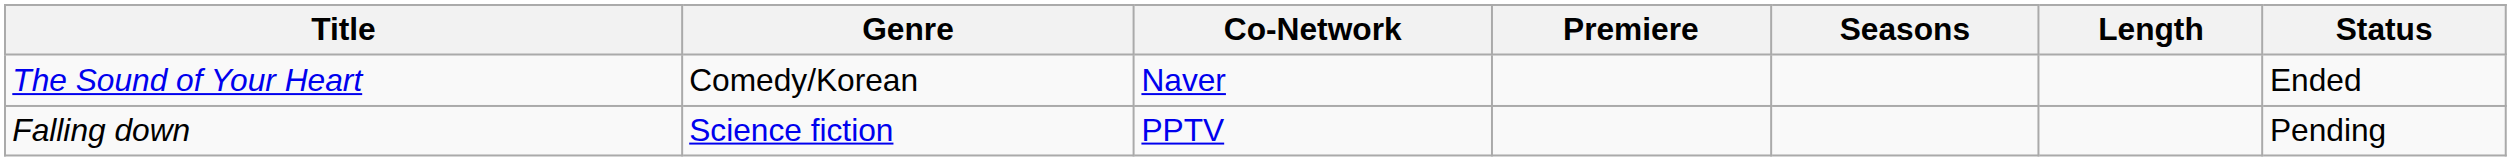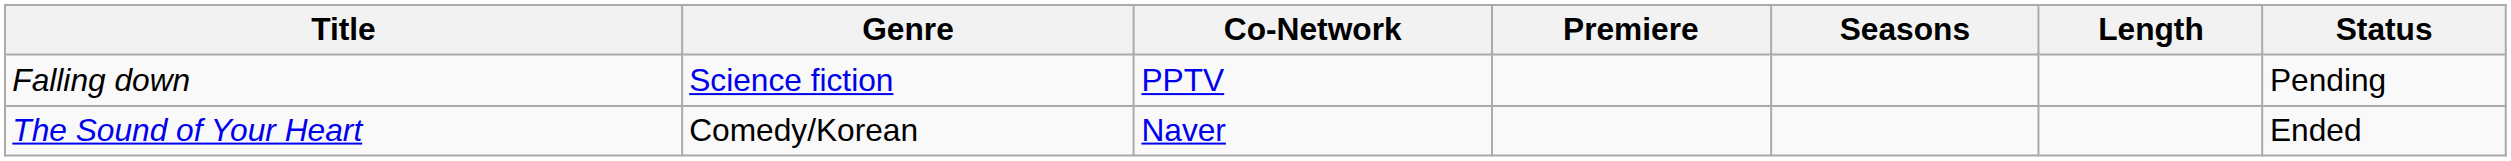rows swapped: Falling down <-> The Sound of Your Heart
